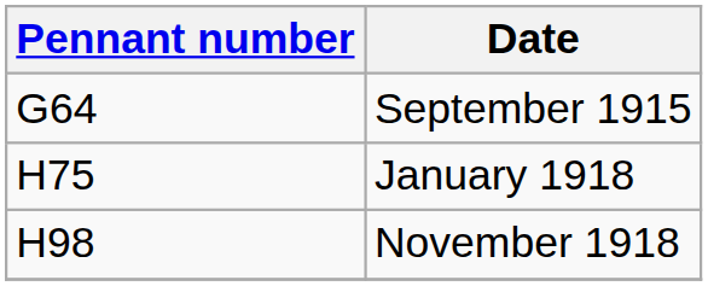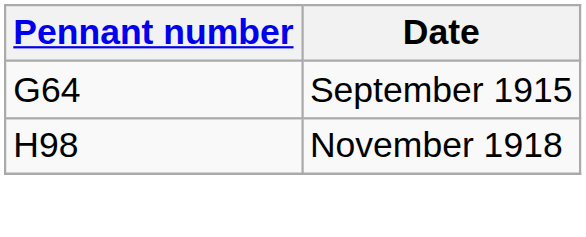- row: H75 | January 1918
